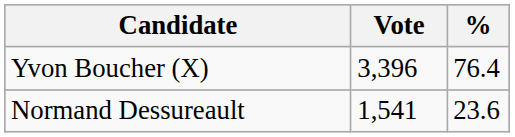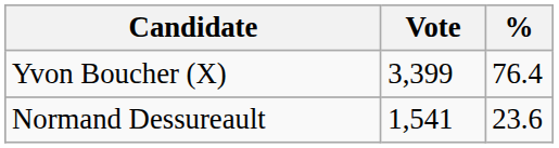Yvon Boucher (X) | Vote: 3,396 -> 3,399
